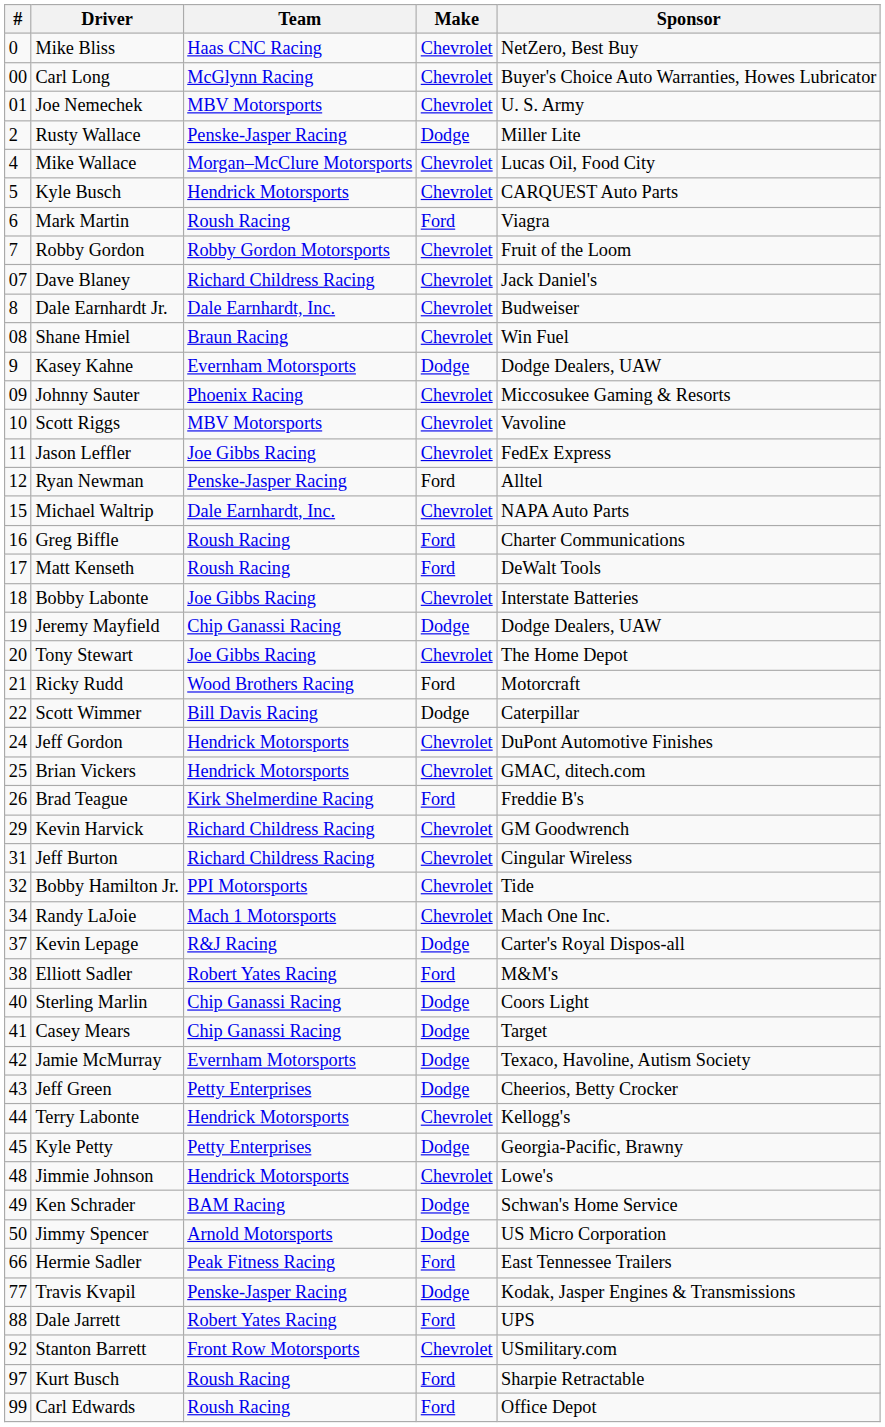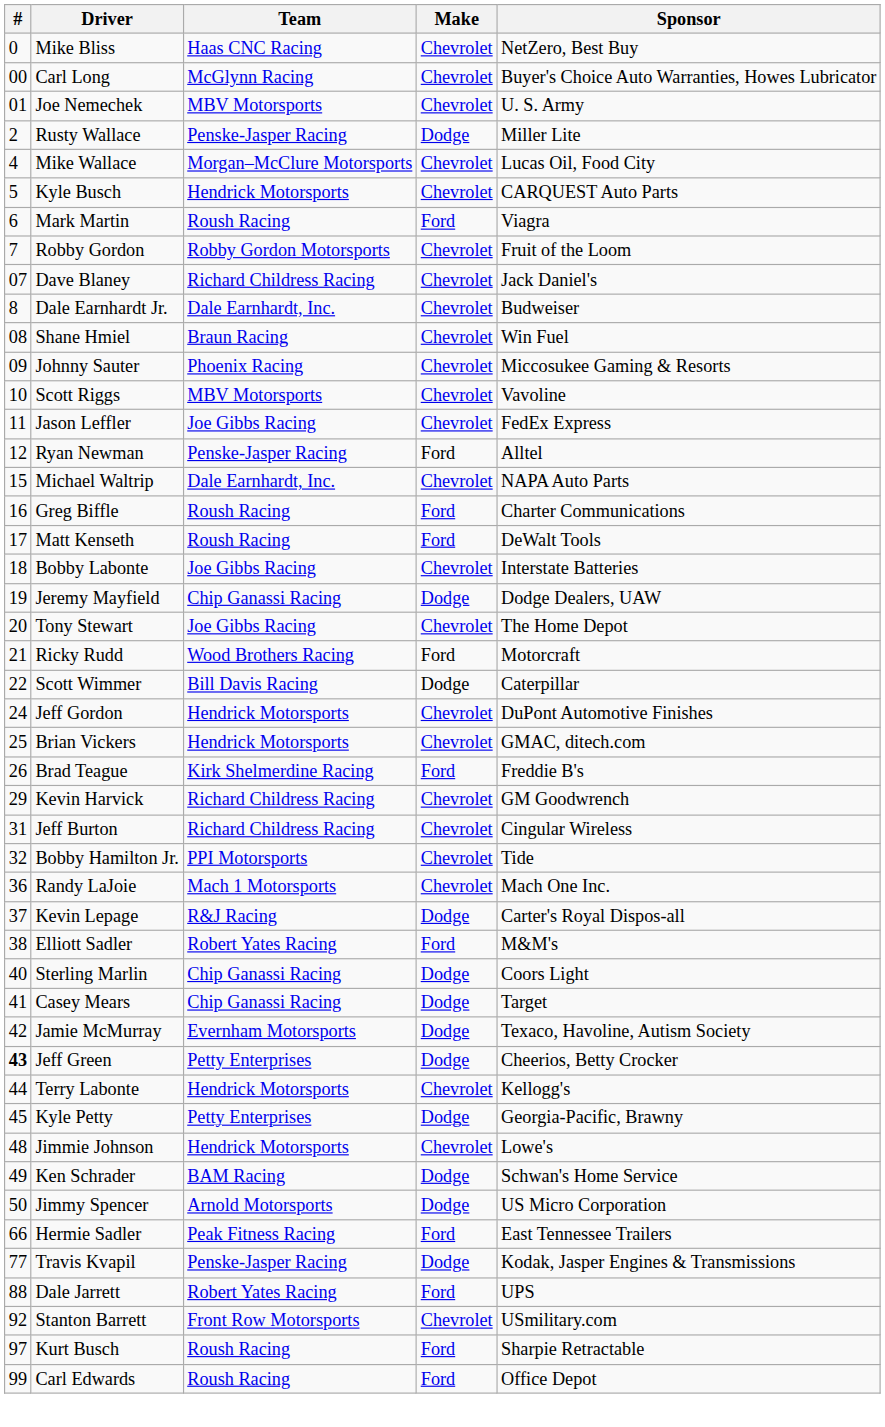- row: 9 | Kasey Kahne | Evernham Motorsports | Dodge | Dodge Dealers, UAW
Randy LaJoie | #: 34 -> 36
Jeff Green | #: normal -> bold
